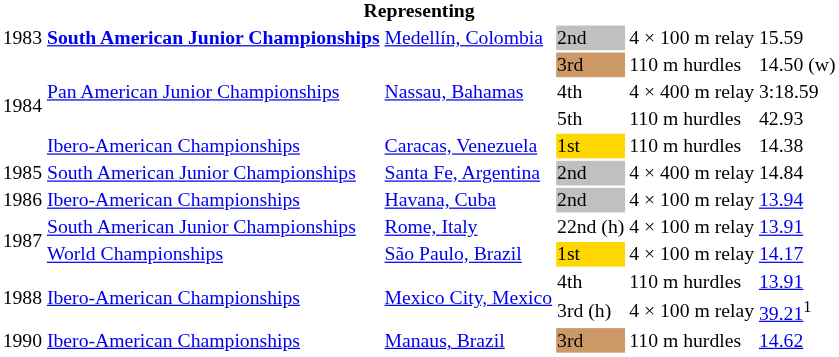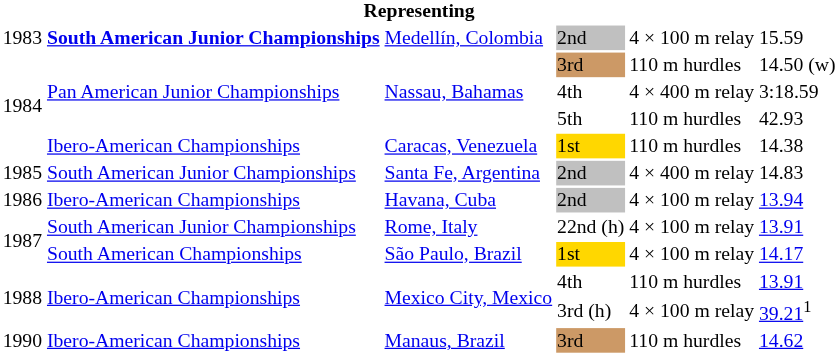Santa Fe, Argentina | column 6: 14.84 -> 14.83
São Paulo, Brazil | column 2: World Championships -> South American Championships
